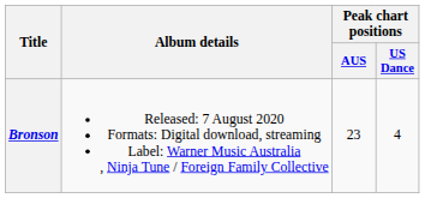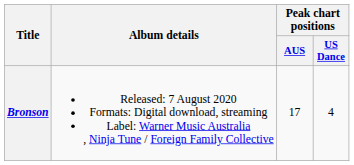Bronson | Peak chart positions / AUS: 23 -> 17
